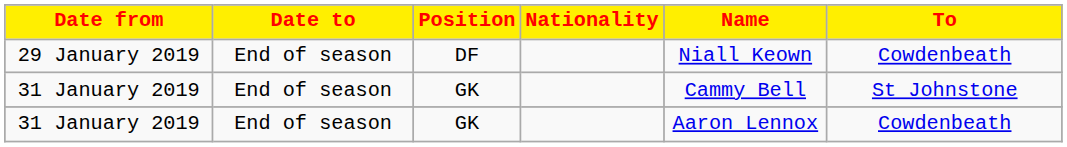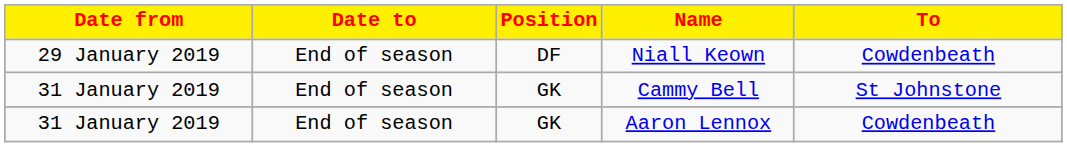- column: Nationality
